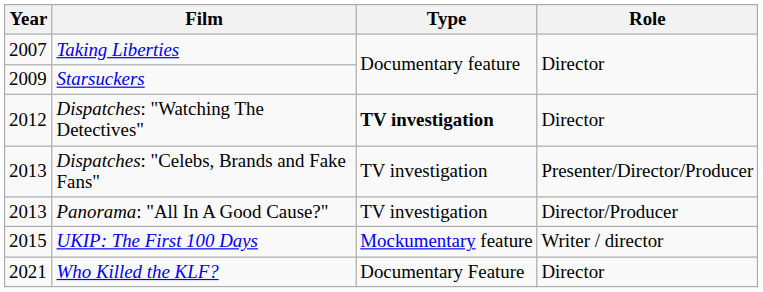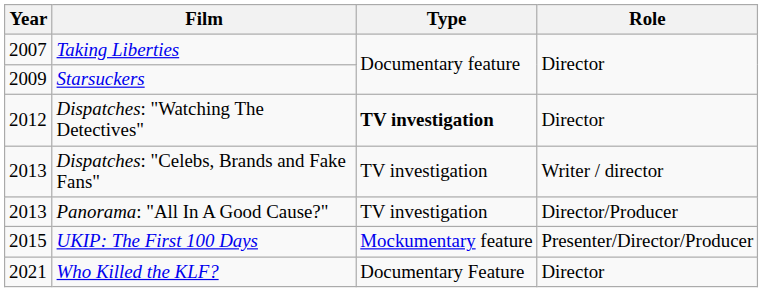Dispatches: "Celebs, Brands and Fake Fans" | Role: Presenter/Director/Producer -> Writer / director
UKIP: The First 100 Days | Role: Writer / director -> Presenter/Director/Producer
